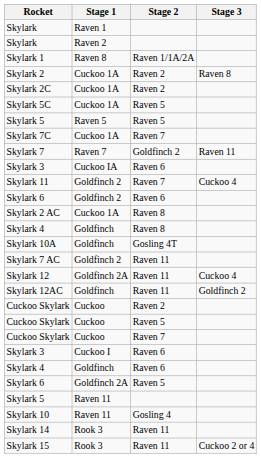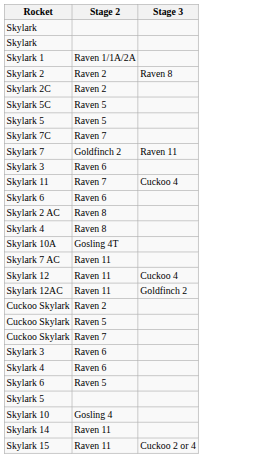- column: Stage 1 | Raven 1 | Raven 2 | Raven 8 | Cuckoo 1A | Cuckoo 1A | Cuckoo 1A | Raven 5 | Cuckoo 1A | Raven 7 | Cuckoo IA | Goldfinch 2 | Goldfinch 2 | Cuckoo 1A | Goldfinch | Goldfinch | Goldfinch 2 | Goldfinch 2A | Goldfinch | Cuckoo | Cuckoo | Cuckoo | Cuckoo I | Goldfinch | Goldfinch 2A | Raven 11 | Raven 11 | Rook 3 | Rook 3
